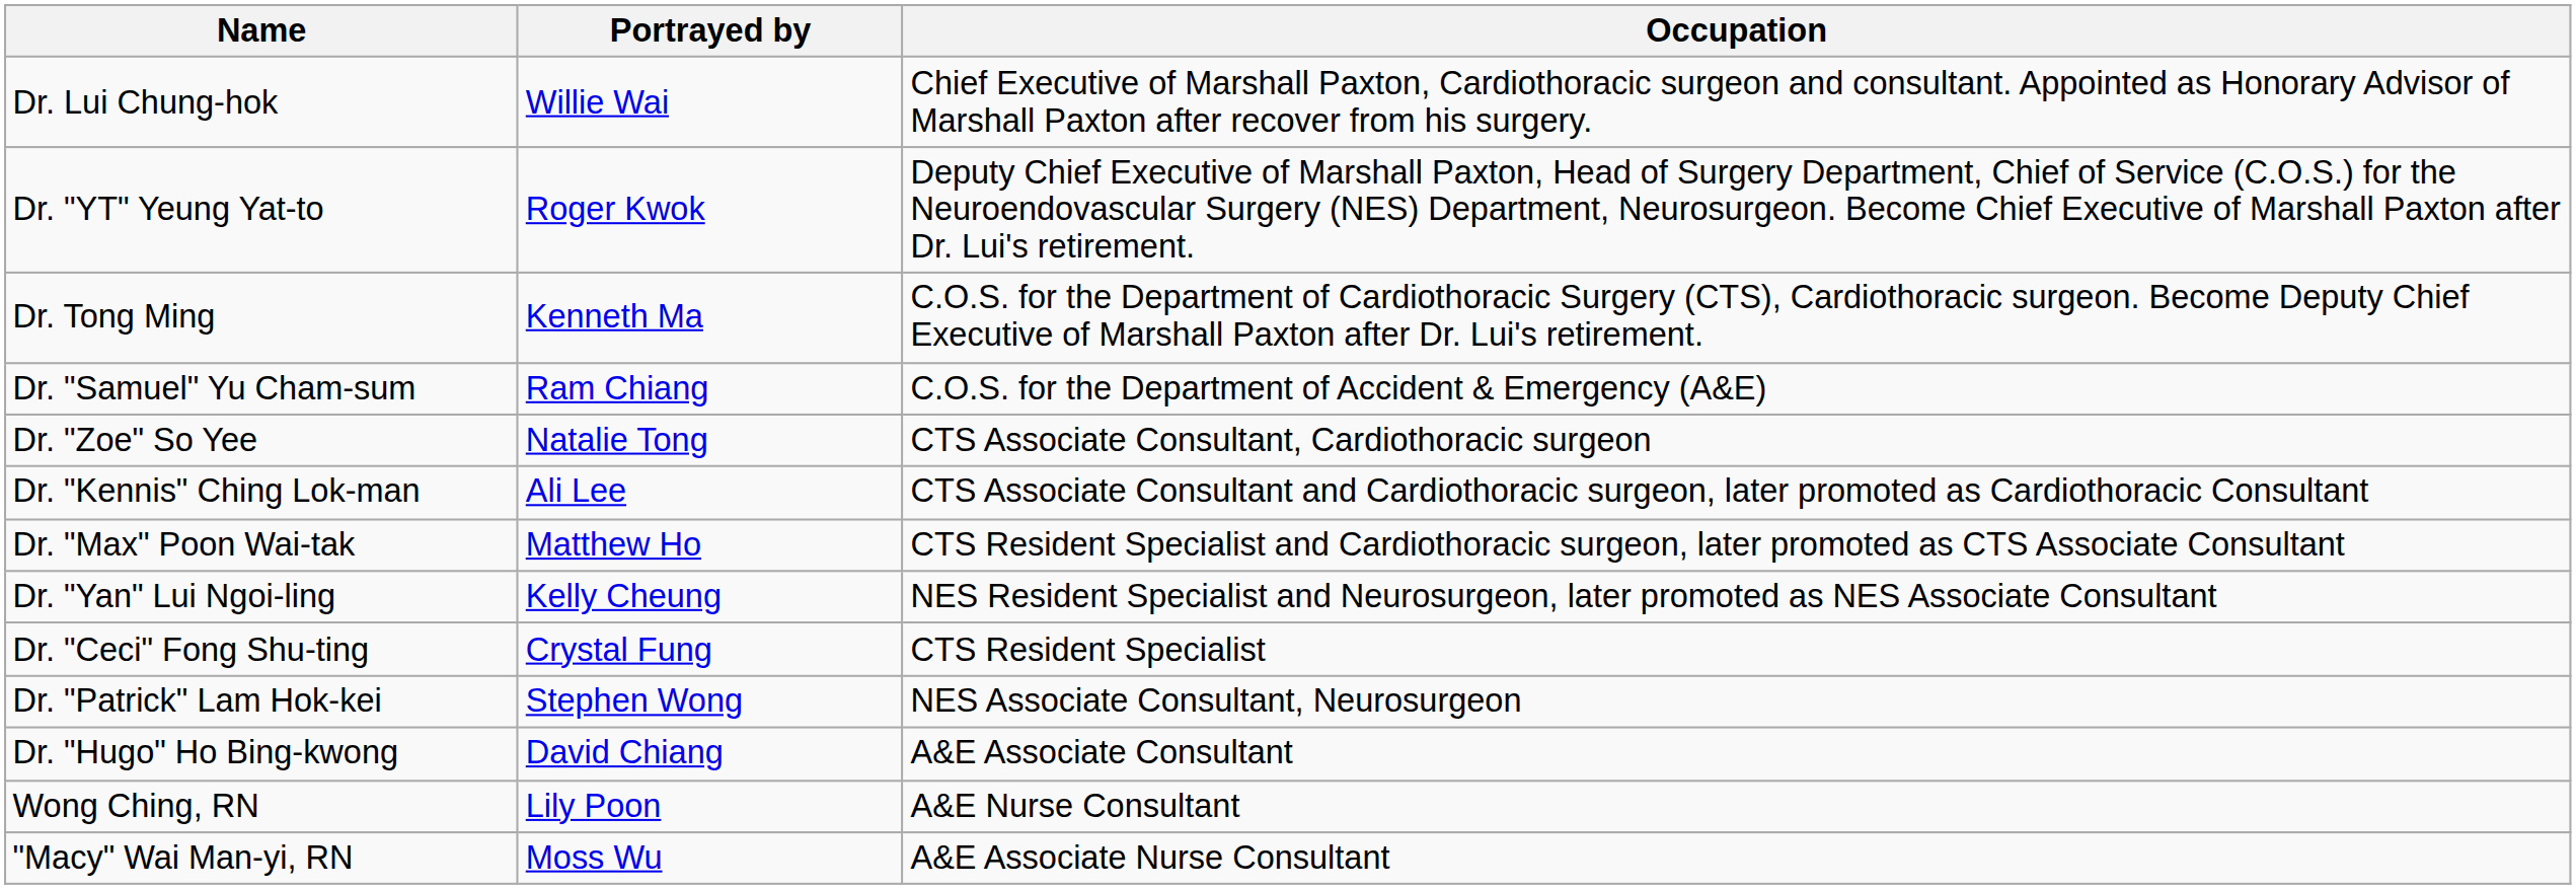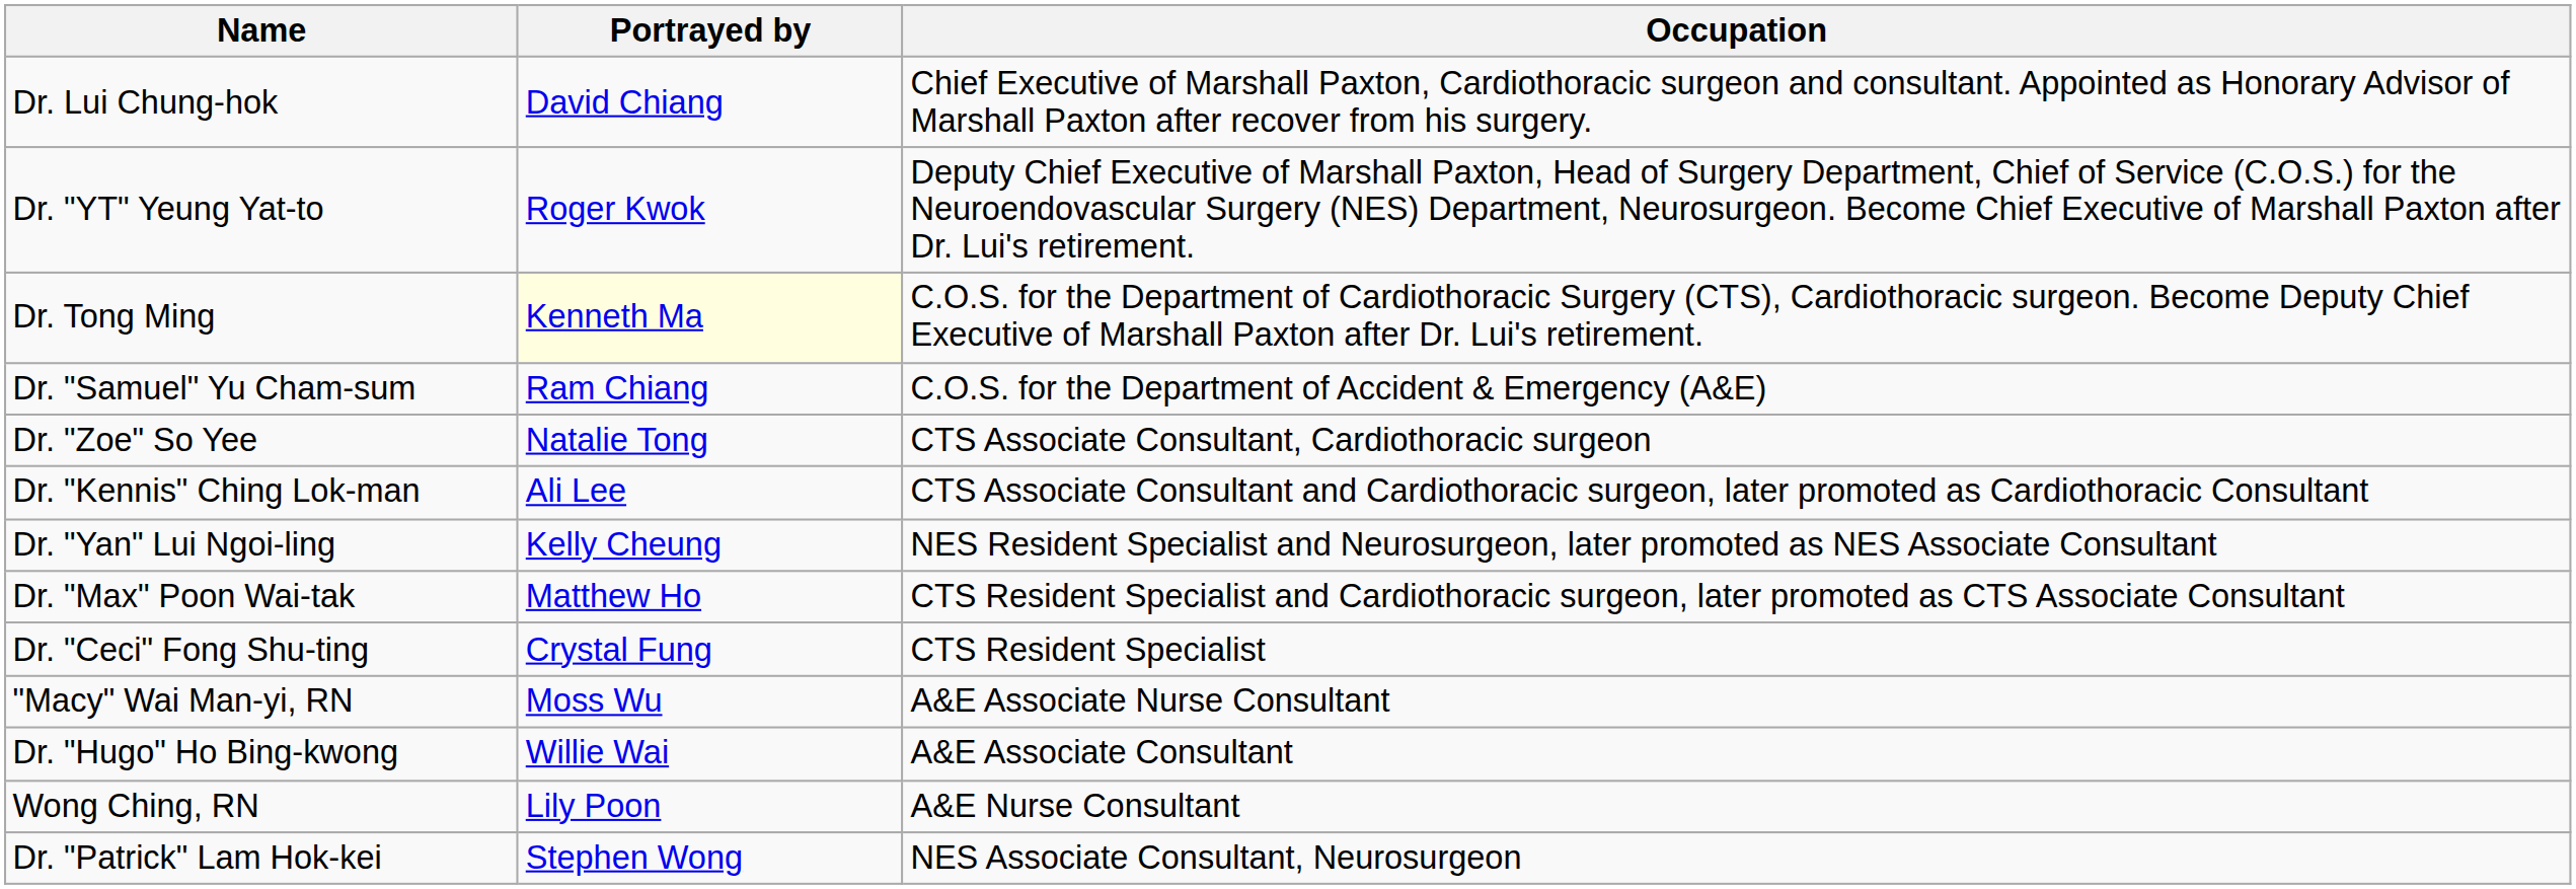Dr. Lui Chung-hok | Portrayed by: Willie Wai -> David Chiang
Dr. Tong Ming | Portrayed by: no background -> lightyellow background
rows swapped: Dr. "Yan" Lui Ngoi-ling <-> Dr. "Max" Poon Wai-tak
rows swapped: Dr. "Patrick" Lam Hok-kei <-> "Macy" Wai Man-yi, RN
Dr. "Hugo" Ho Bing-kwong | Portrayed by: David Chiang -> Willie Wai
